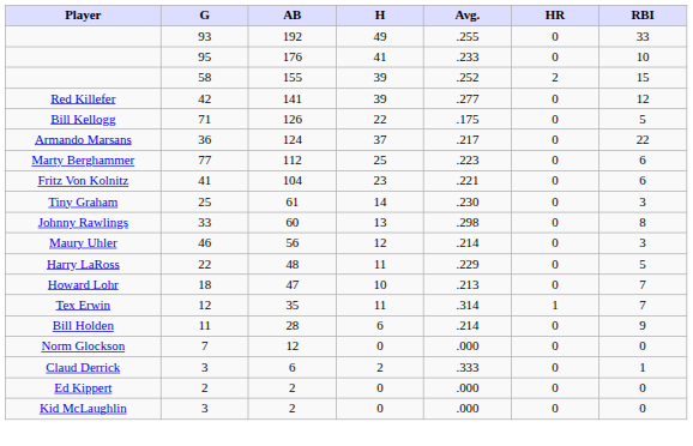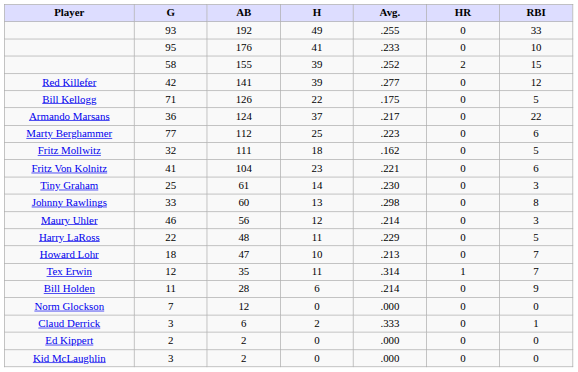+ row: Fritz Mollwitz | 32 | 111 | 18 | .162 | 0 | 5
